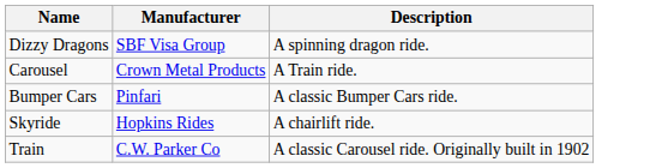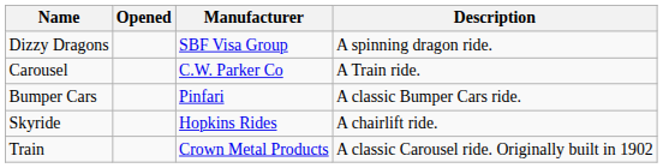+ column: Opened
Carousel | Manufacturer: Crown Metal Products -> C.W. Parker Co
Train | Manufacturer: C.W. Parker Co -> Crown Metal Products
